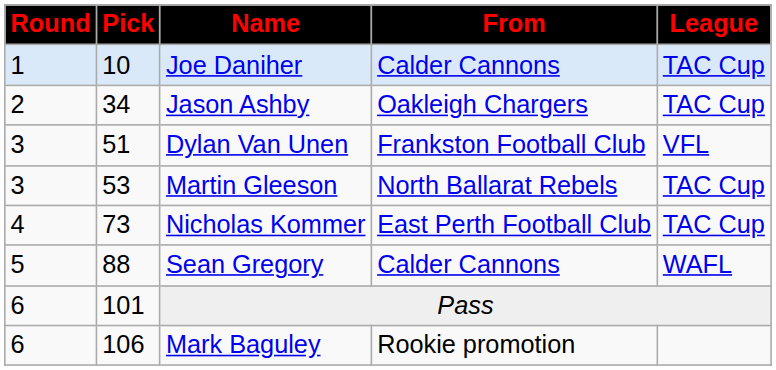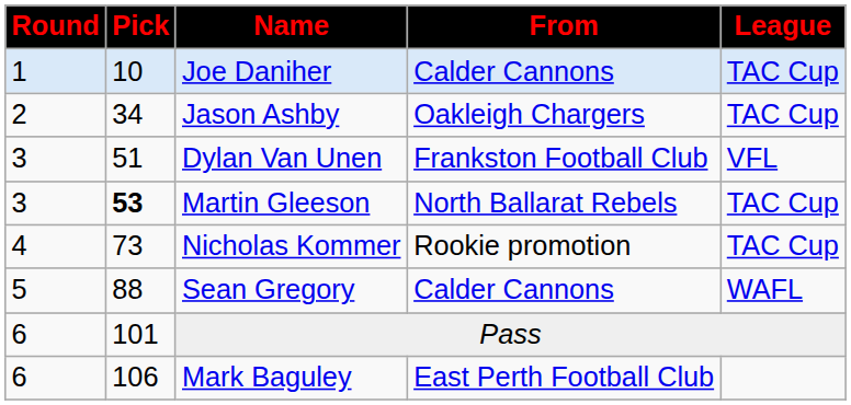Martin Gleeson | Pick: normal -> bold
Nicholas Kommer | From: East Perth Football Club -> Rookie promotion
Mark Baguley | From: Rookie promotion -> East Perth Football Club
